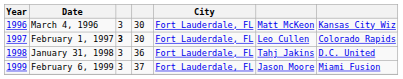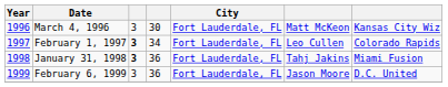February 1, 1997 | column 4: 30 -> 34
January 31, 1998 | column 3: normal -> bold
January 31, 1998 | column 7: D.C. United -> Miami Fusion
February 6, 1999 | column 4: 37 -> 36
February 6, 1999 | column 7: Miami Fusion -> D.C. United
